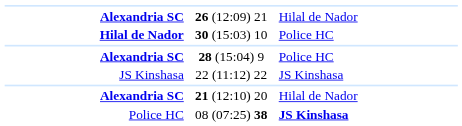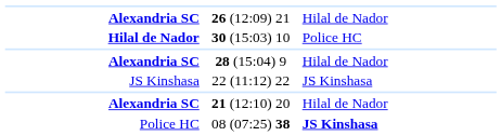28 (15:04) 9 | column 3: Police HC -> Hilal de Nador
